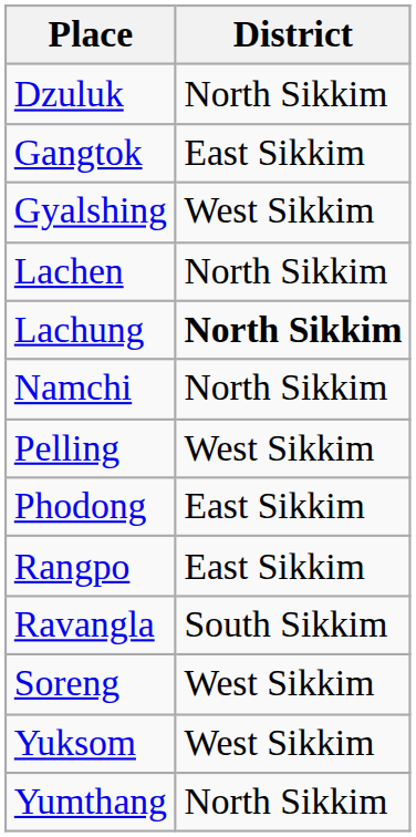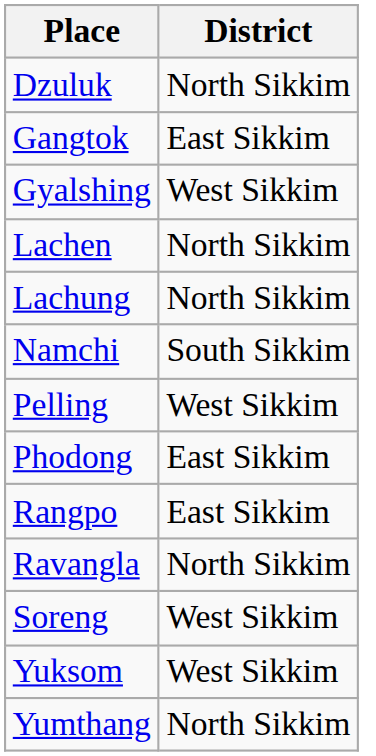Lachung | District: bold -> normal
Namchi | District: North Sikkim -> South Sikkim
Ravangla | District: South Sikkim -> North Sikkim
